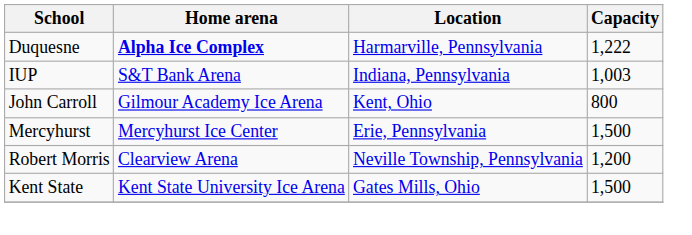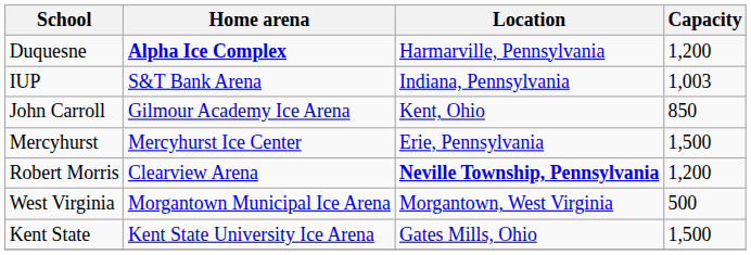Duquesne | Capacity: 1,222 -> 1,200
John Carroll | Capacity: 800 -> 850
Robert Morris | Location: normal -> bold
+ row: West Virginia | Morgantown Municipal Ice Arena | Morgantown, West Virginia | 500
